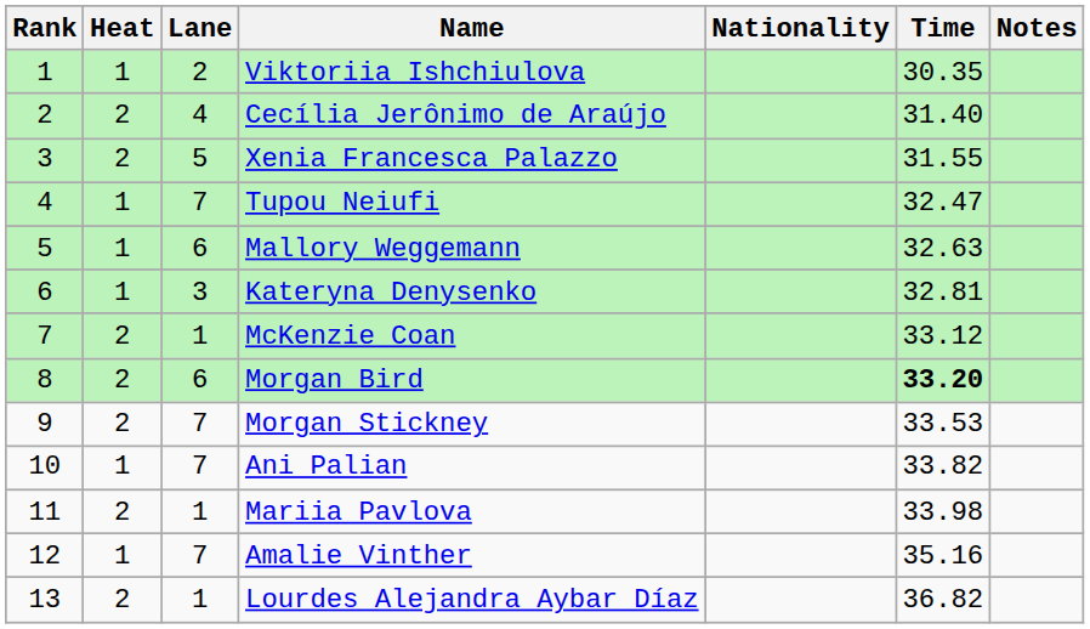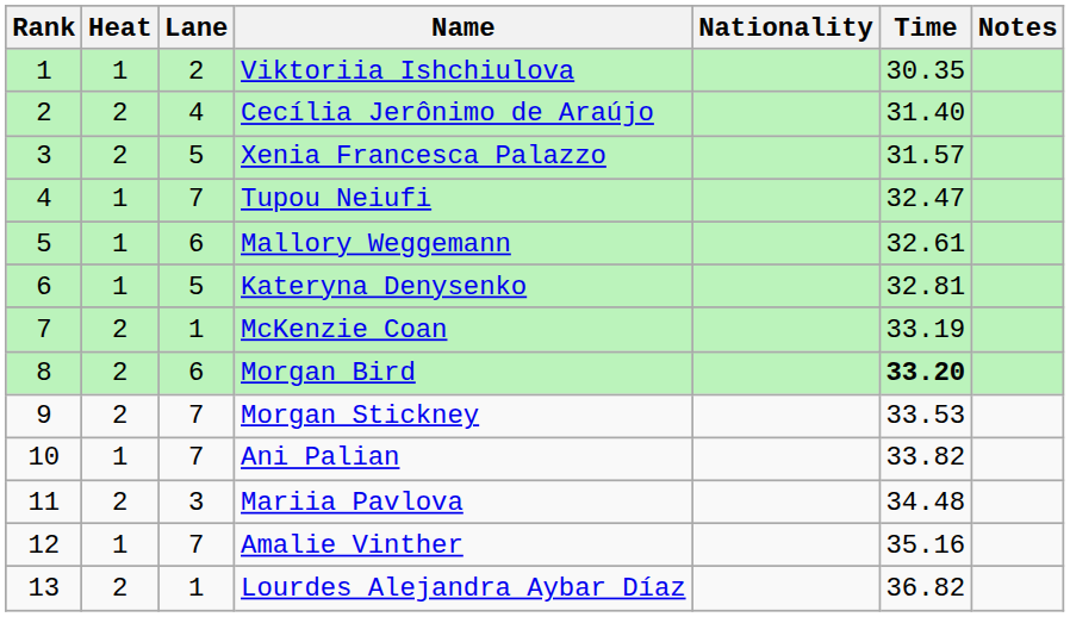Xenia Francesca Palazzo | Time: 31.55 -> 31.57
Mallory Weggemann | Time: 32.63 -> 32.61
Kateryna Denysenko | Lane: 3 -> 5
McKenzie Coan | Time: 33.12 -> 33.19
Mariia Pavlova | Lane: 1 -> 3
Mariia Pavlova | Time: 33.98 -> 34.48
